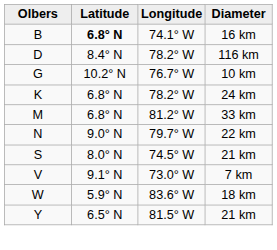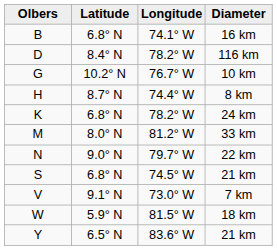16 km | Latitude: bold -> normal
+ row: H | 8.7° N | 74.4° W | 8 km
33 km | Latitude: 6.8° N -> 8.0° N
S / 21 km | Latitude: 8.0° N -> 6.8° N
18 km | Longitude: 83.6° W -> 81.5° W
Y / 21 km | Longitude: 81.5° W -> 83.6° W
